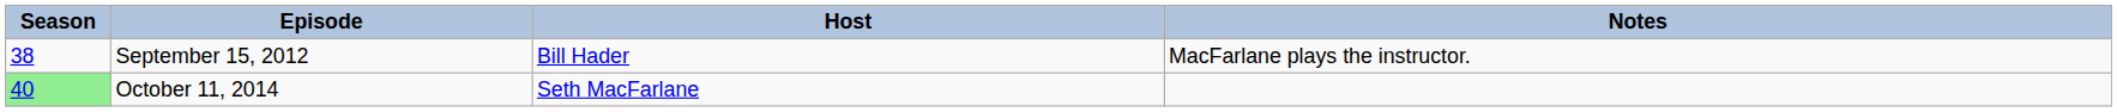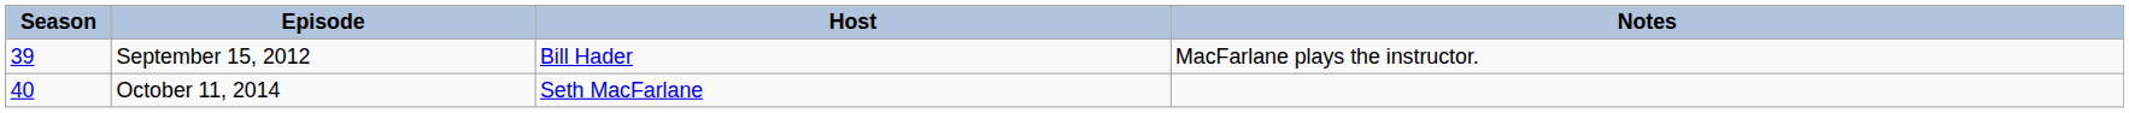September 15, 2012 | Season: 38 -> 39
October 11, 2014 | Season: lightgreen background -> no background
